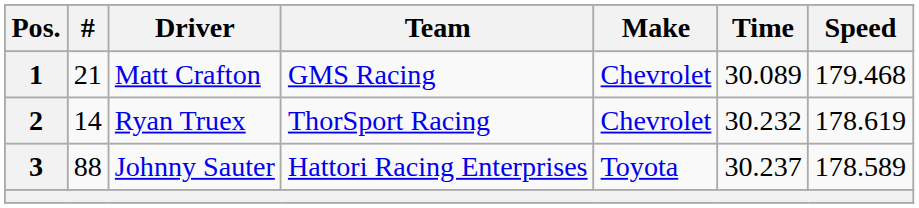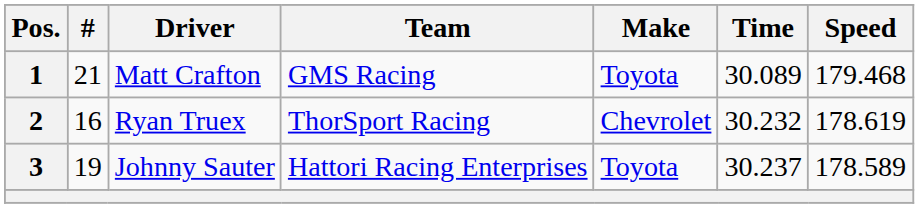1 | Make: Chevrolet -> Toyota
2 | #: 14 -> 16
3 | #: 88 -> 19
